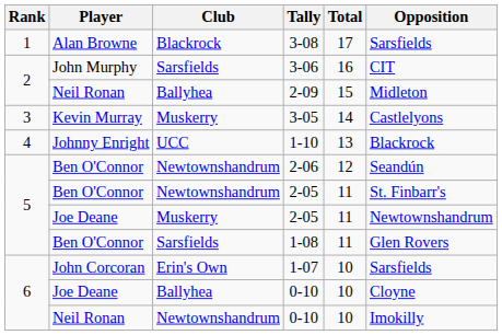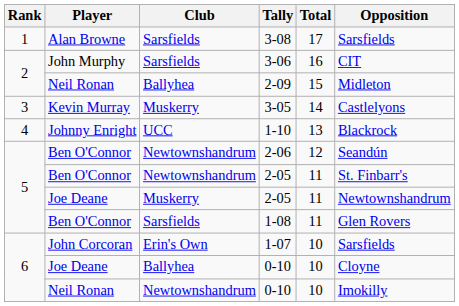3-08 | Club: Blackrock -> Sarsfields
